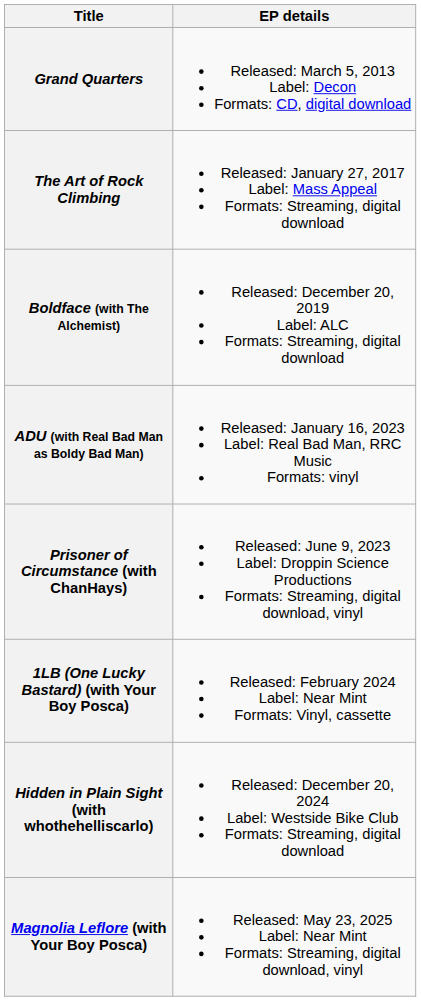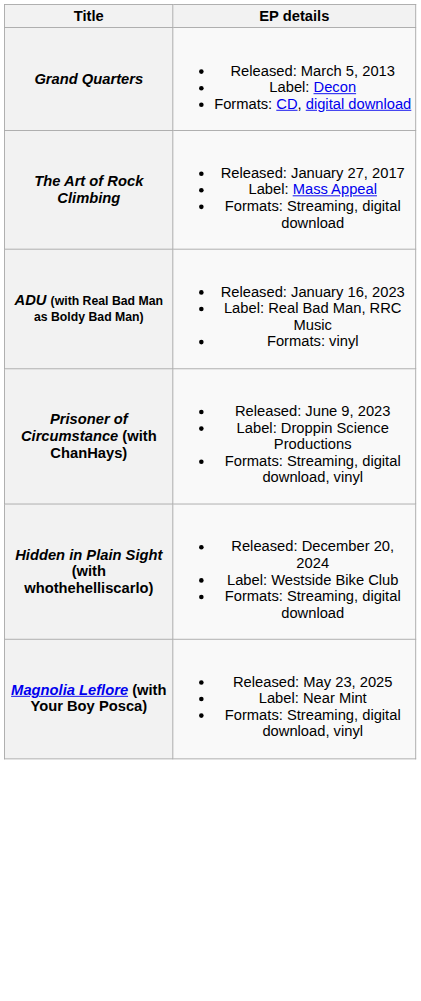- row: Boldface (with The Alchemist) | Released: December 20, 2019 Label: ALC Formats: Streaming, digital download
- row: 1LB (One Lucky Bastard) (with Your Boy Posca) | Released: February 2024 Label: Near Mint Formats: Vinyl, cassette
